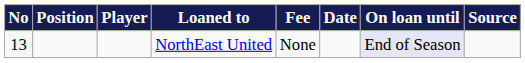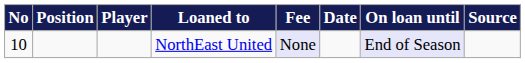NorthEast United | No: 13 -> 10
NorthEast United | Fee: no background -> lavender background
